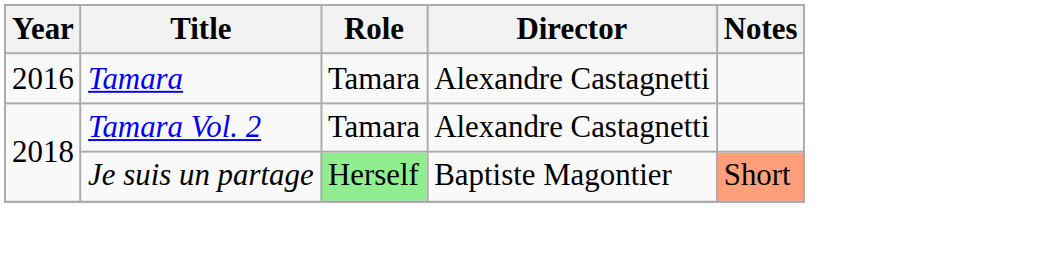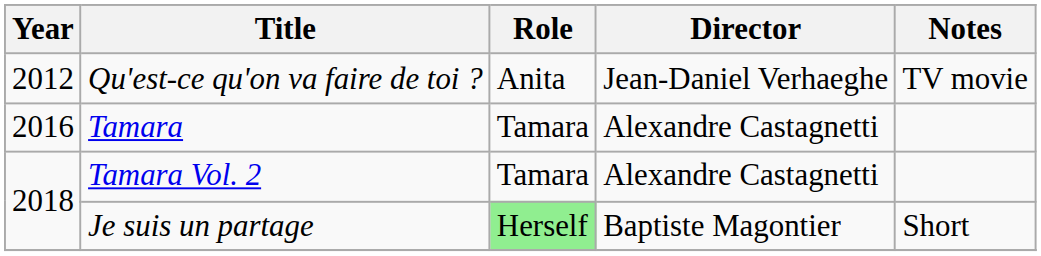+ row: 2012 | Qu'est-ce qu'on va faire de toi ? | Anita | Jean-Daniel Verhaeghe | TV movie
Je suis un partage | Notes: lightsalmon background -> no background
